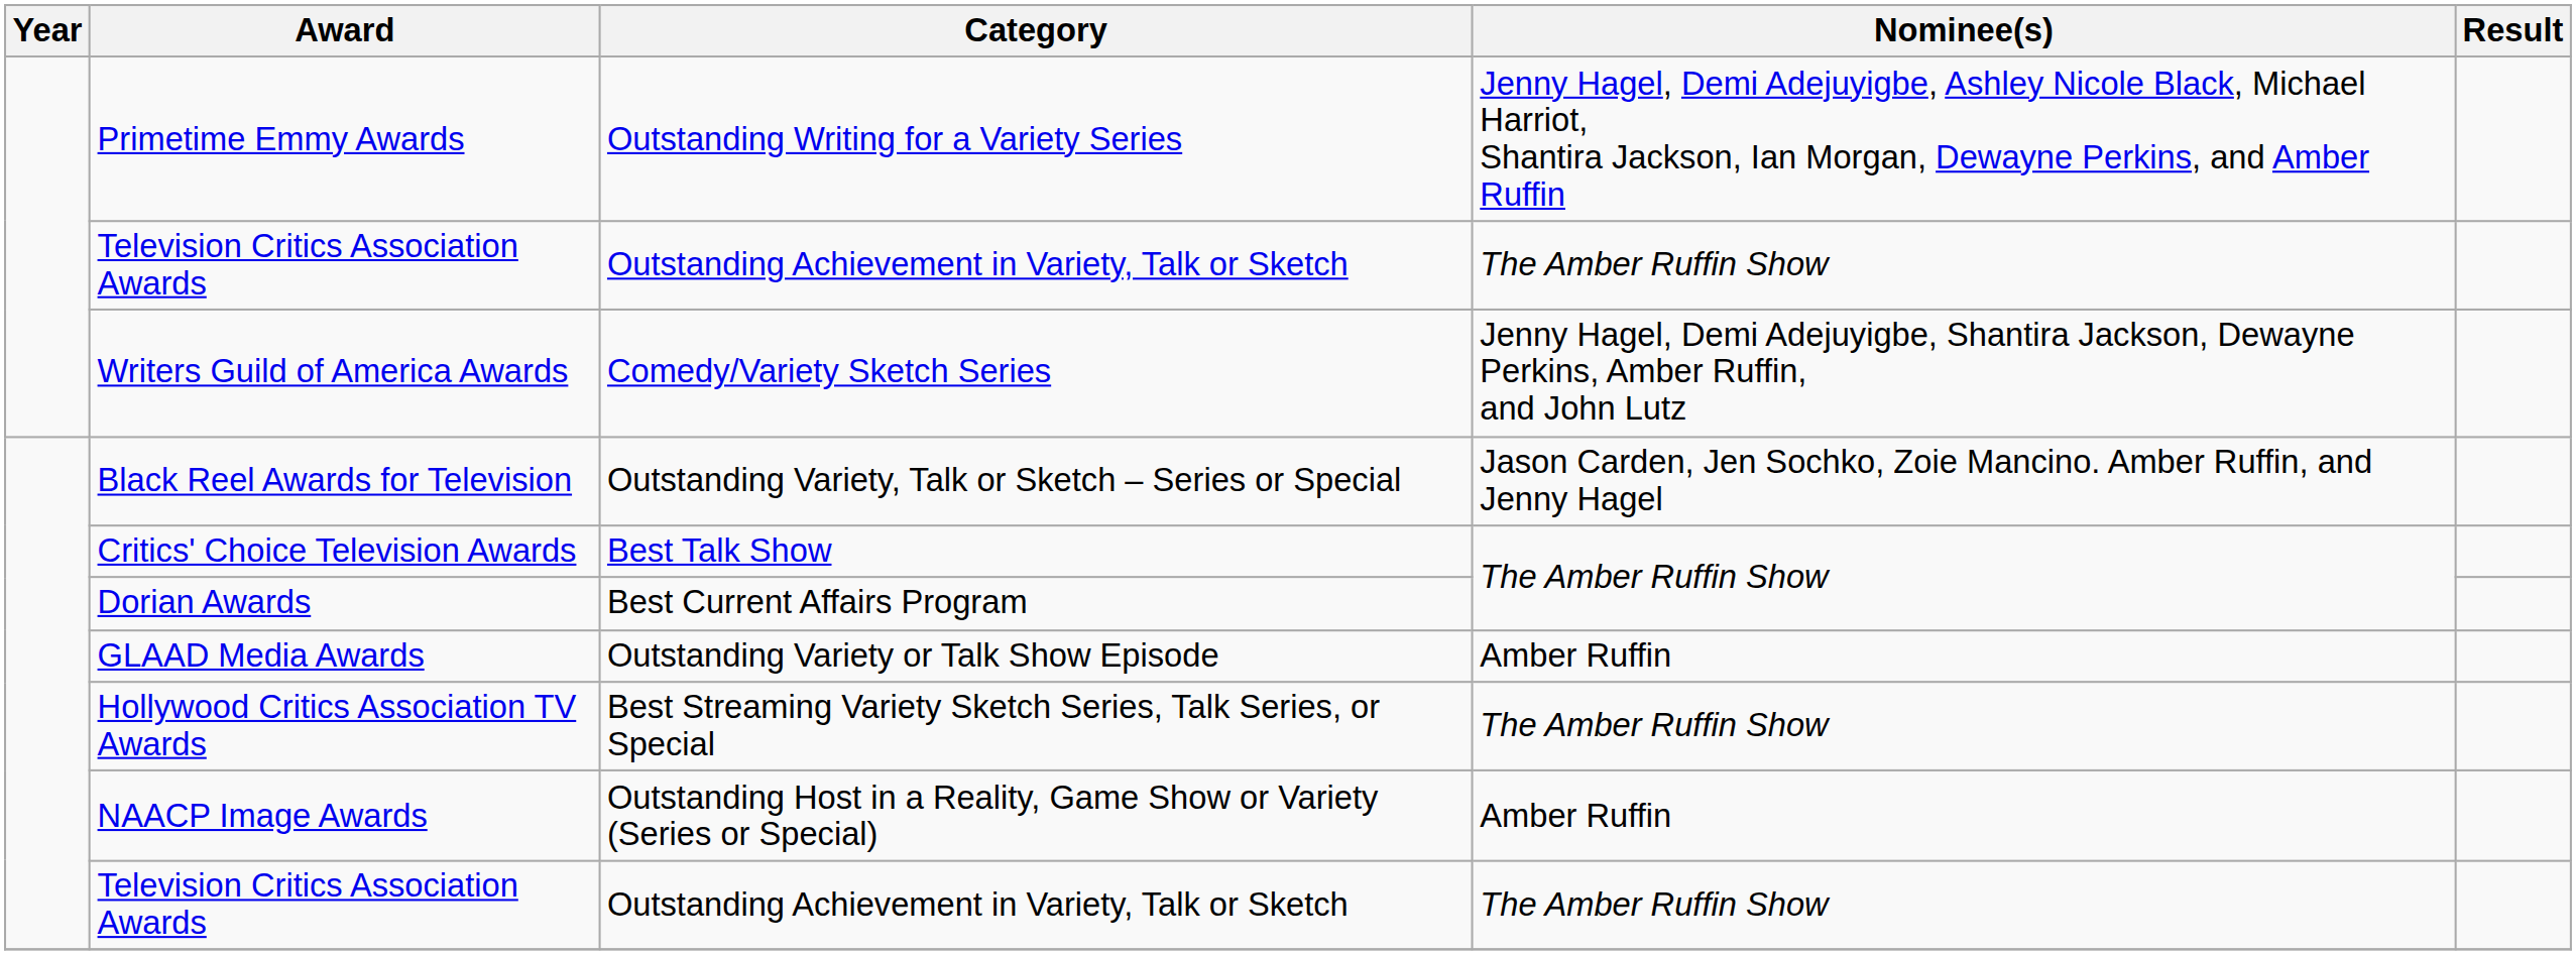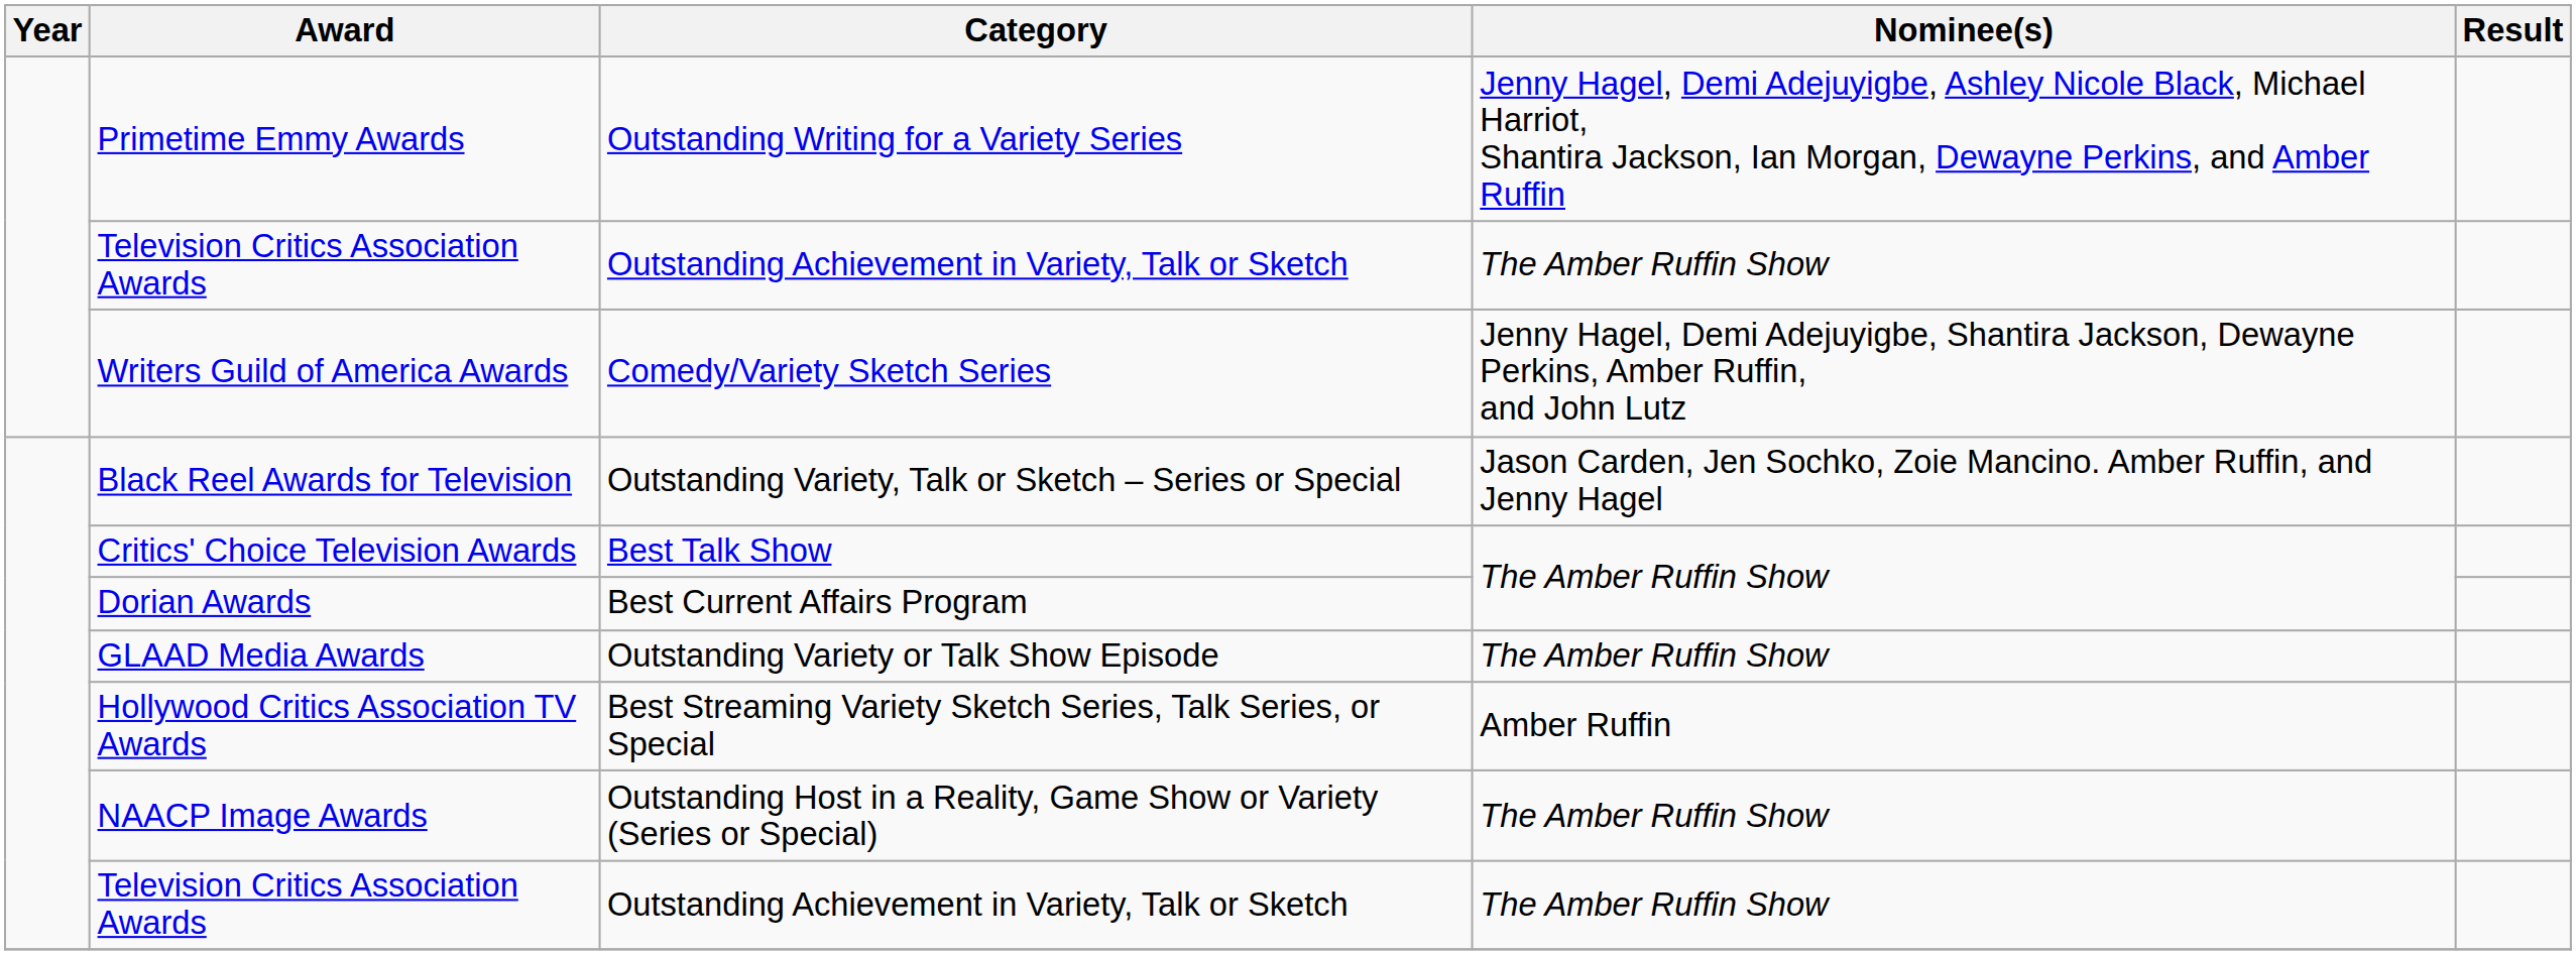GLAAD Media Awards | Nominee(s): Amber Ruffin -> The Amber Ruffin Show
Hollywood Critics Association TV Awards | Nominee(s): The Amber Ruffin Show -> Amber Ruffin
NAACP Image Awards | Nominee(s): Amber Ruffin -> The Amber Ruffin Show
